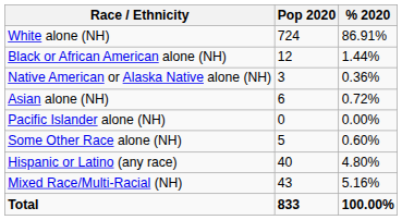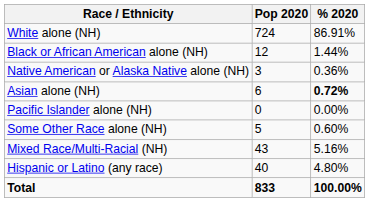Asian alone (NH) | % 2020: normal -> bold
rows swapped: Mixed Race/Multi-Racial (NH) <-> Hispanic or Latino (any race)
